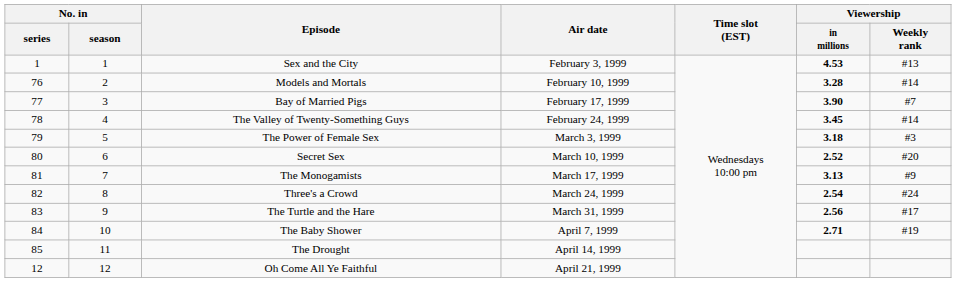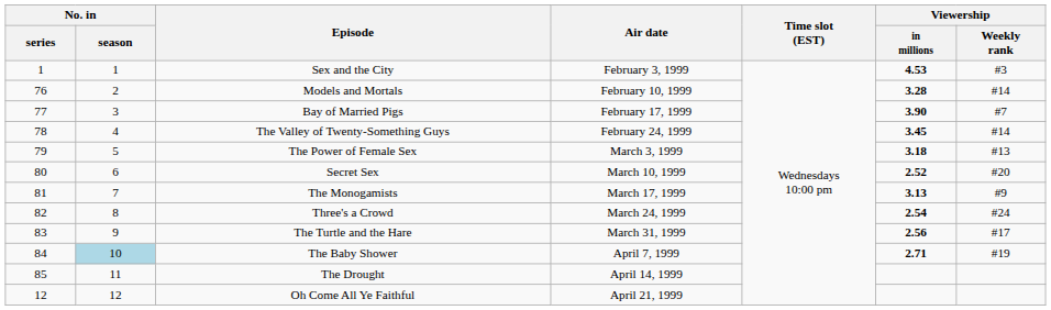Sex and the City | Viewership / Weekly rank: #13 -> #3
The Power of Female Sex | Viewership / Weekly rank: #3 -> #13
The Baby Shower | No. in / season: no background -> lightblue background
